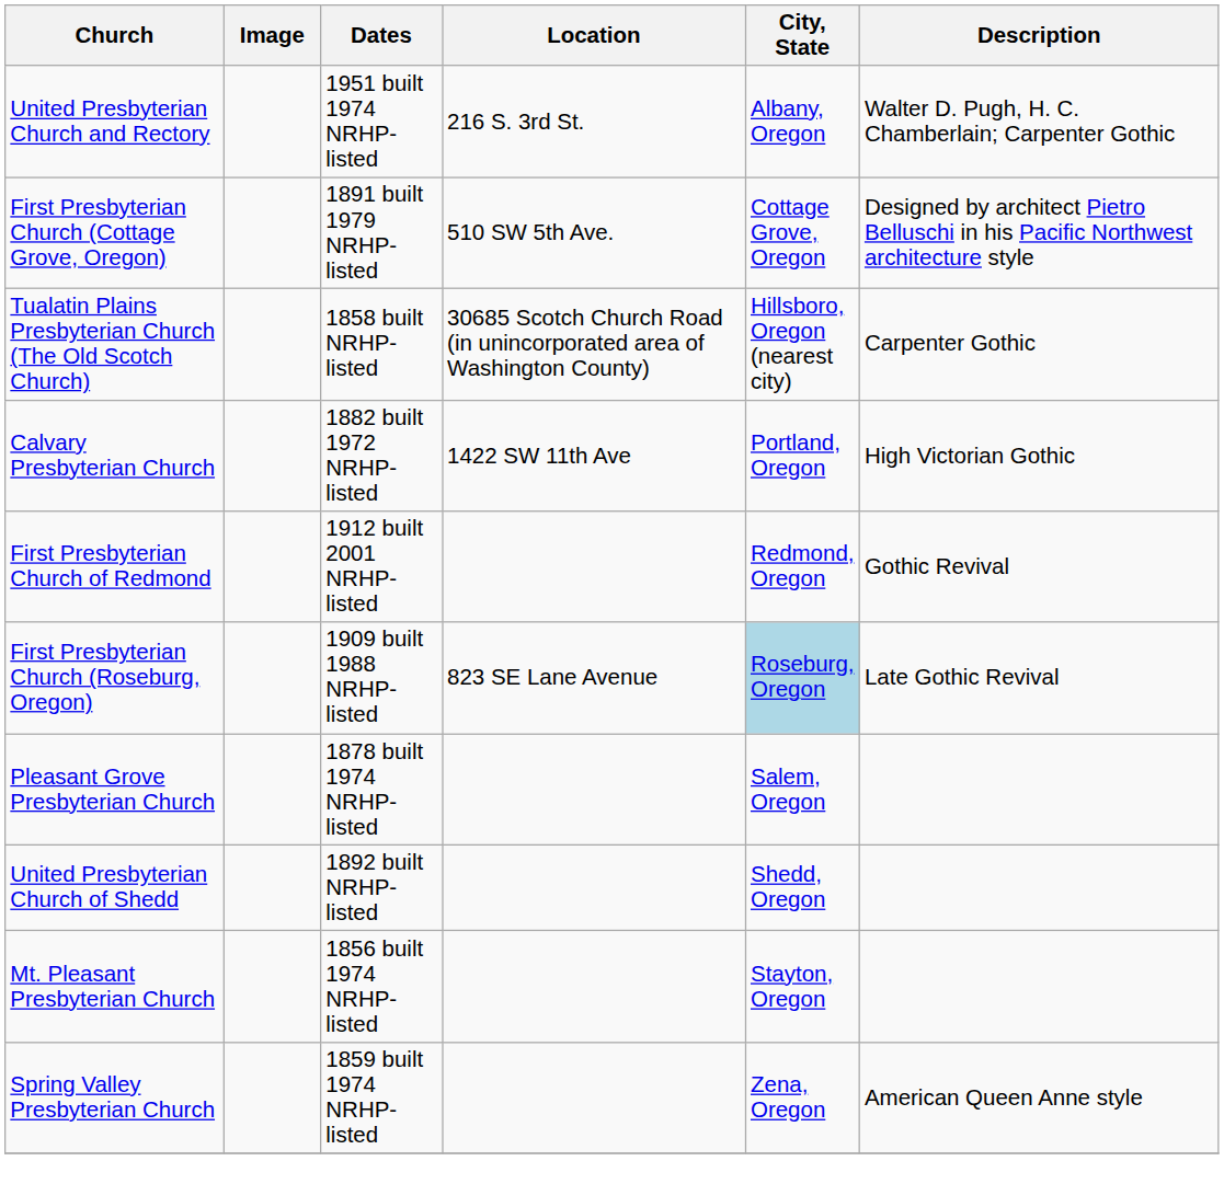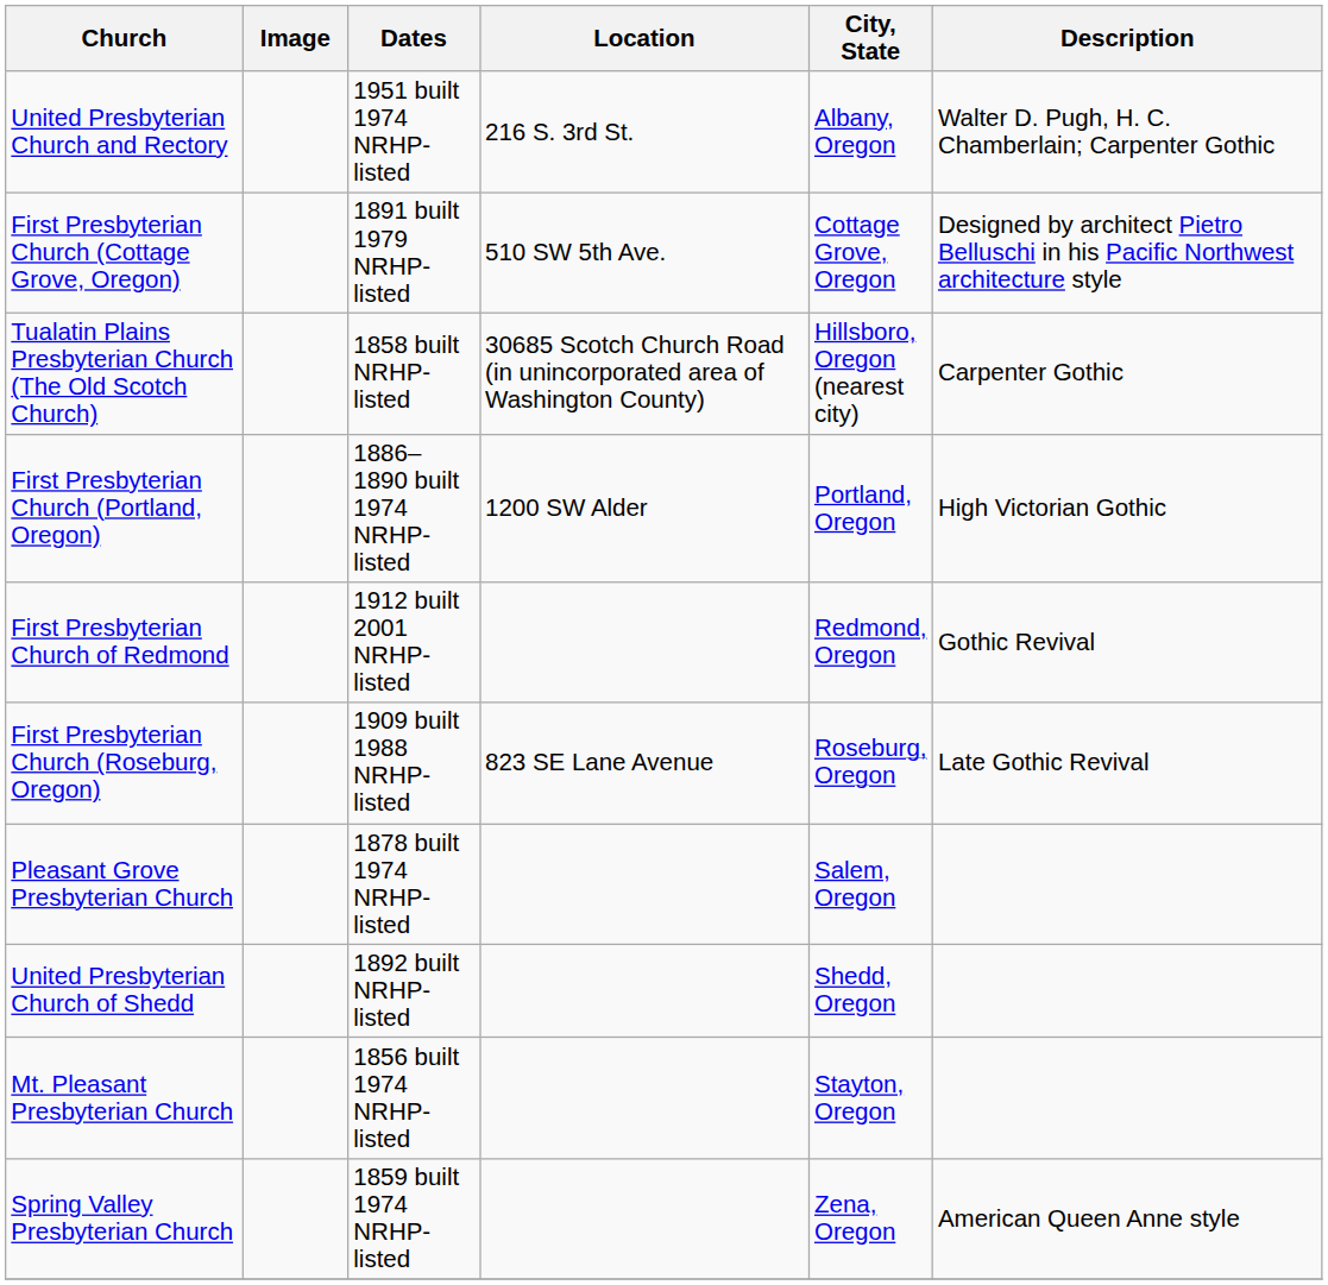- row: Calvary Presbyterian Church | 1882 built 1972 NRHP-listed | 1422 SW 11th Ave | Portland, Oregon | High Victorian Gothic
+ row: First Presbyterian Church (Portland, Oregon) | 1886–1890 built 1974 NRHP-listed | 1200 SW Alder | Portland, Oregon | High Victorian Gothic
First Presbyterian Church (Roseburg, Oregon) | City, State: lightblue background -> no background
